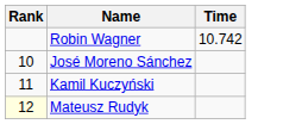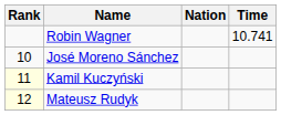+ column: Nation
Robin Wagner | Time: 10.742 -> 10.741
Kamil Kuczyński | Rank: no background -> lightyellow background
